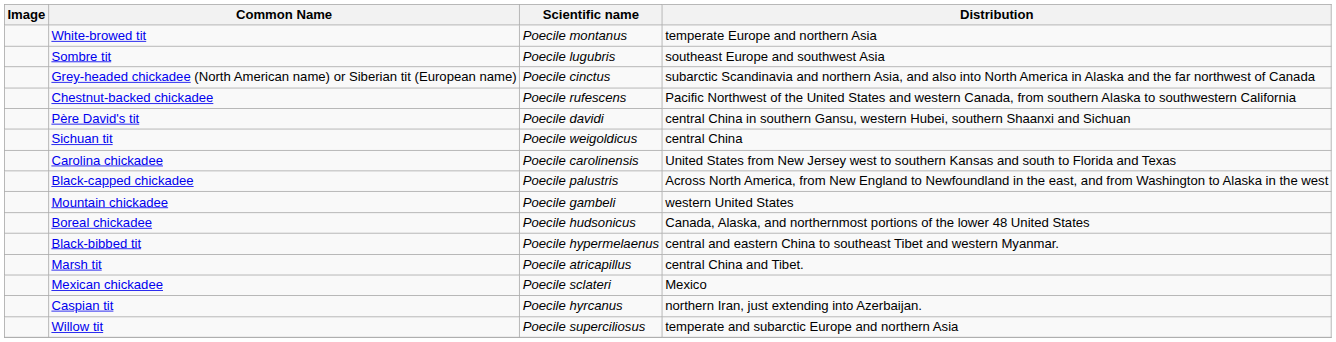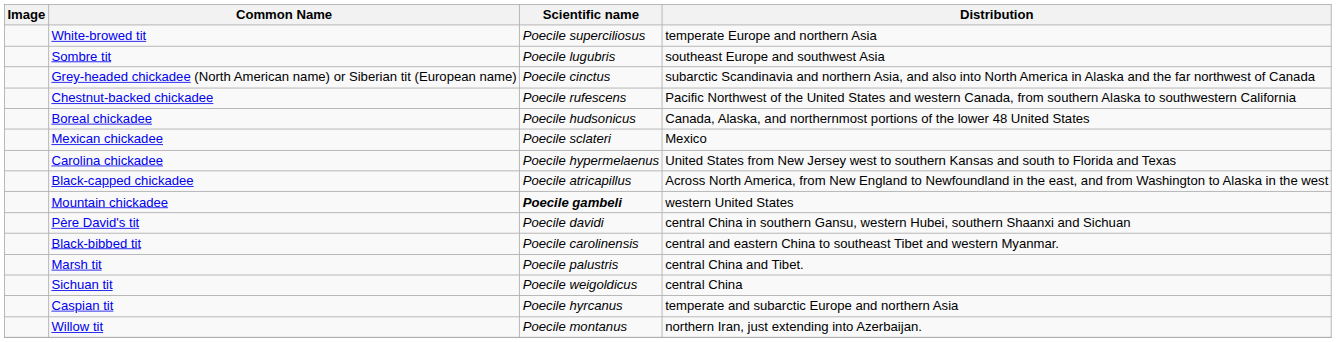White-browed tit | Scientific name: Poecile montanus -> Poecile superciliosus
rows swapped: Boreal chickadee <-> Père David's tit
rows swapped: Mexican chickadee <-> Sichuan tit
Carolina chickadee | Scientific name: Poecile carolinensis -> Poecile hypermelaenus
Black-capped chickadee | Scientific name: Poecile palustris -> Poecile atricapillus
Mountain chickadee | Scientific name: normal -> bold
Black-bibbed tit | Scientific name: Poecile hypermelaenus -> Poecile carolinensis
Marsh tit | Scientific name: Poecile atricapillus -> Poecile palustris
Caspian tit | Distribution: northern Iran, just extending into Azerbaijan. -> temperate and subarctic Europe and northern Asia
Willow tit | Scientific name: Poecile superciliosus -> Poecile montanus
Willow tit | Distribution: temperate and subarctic Europe and northern Asia -> northern Iran, just extending into Azerbaijan.
